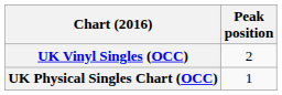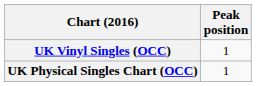UK Vinyl Singles (OCC) | Peak position: 2 -> 1
